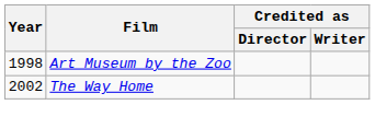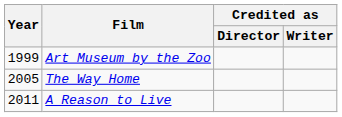Art Museum by the Zoo | Year: 1998 -> 1999
The Way Home | Year: 2002 -> 2005
+ row: 2011 | A Reason to Live
